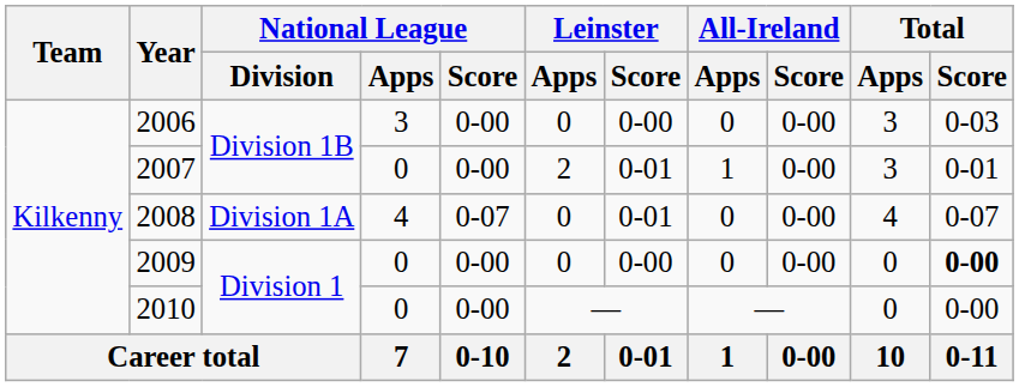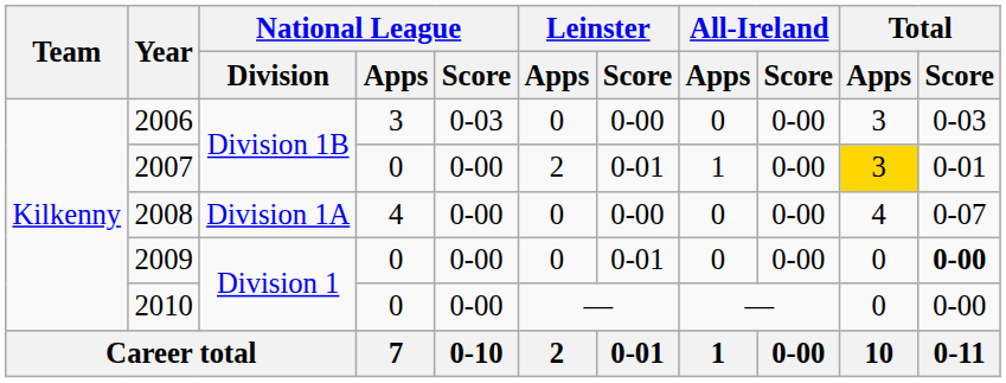2006 | National League / Score: 0-00 -> 0-03
2007 | Total / Apps: no background -> gold background
2008 | National League / Score: 0-07 -> 0-00
2008 | Leinster / Score: 0-01 -> 0-00
2009 | Leinster / Score: 0-00 -> 0-01
